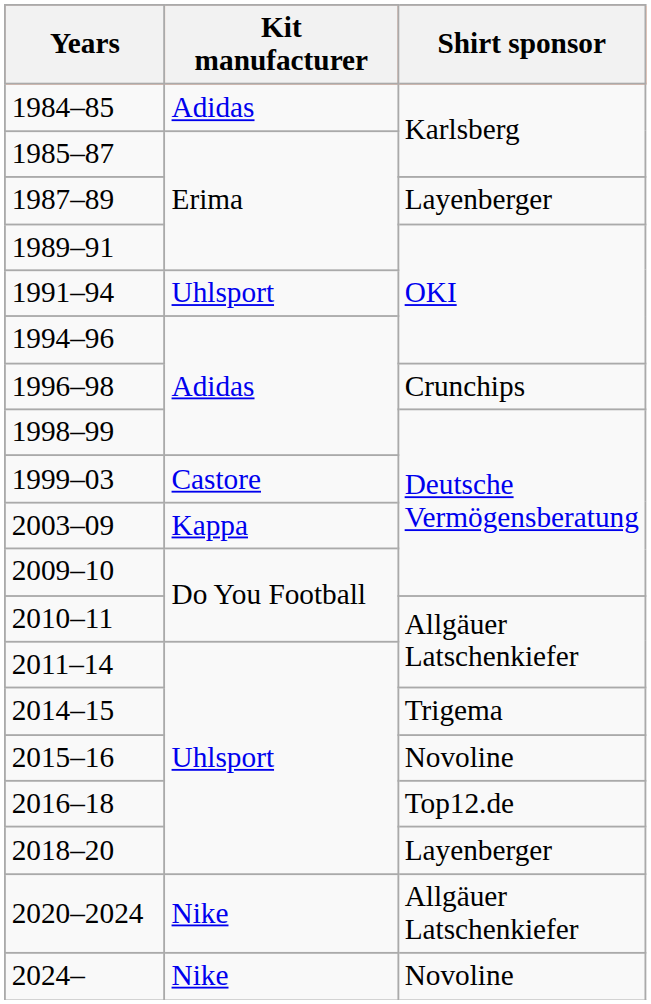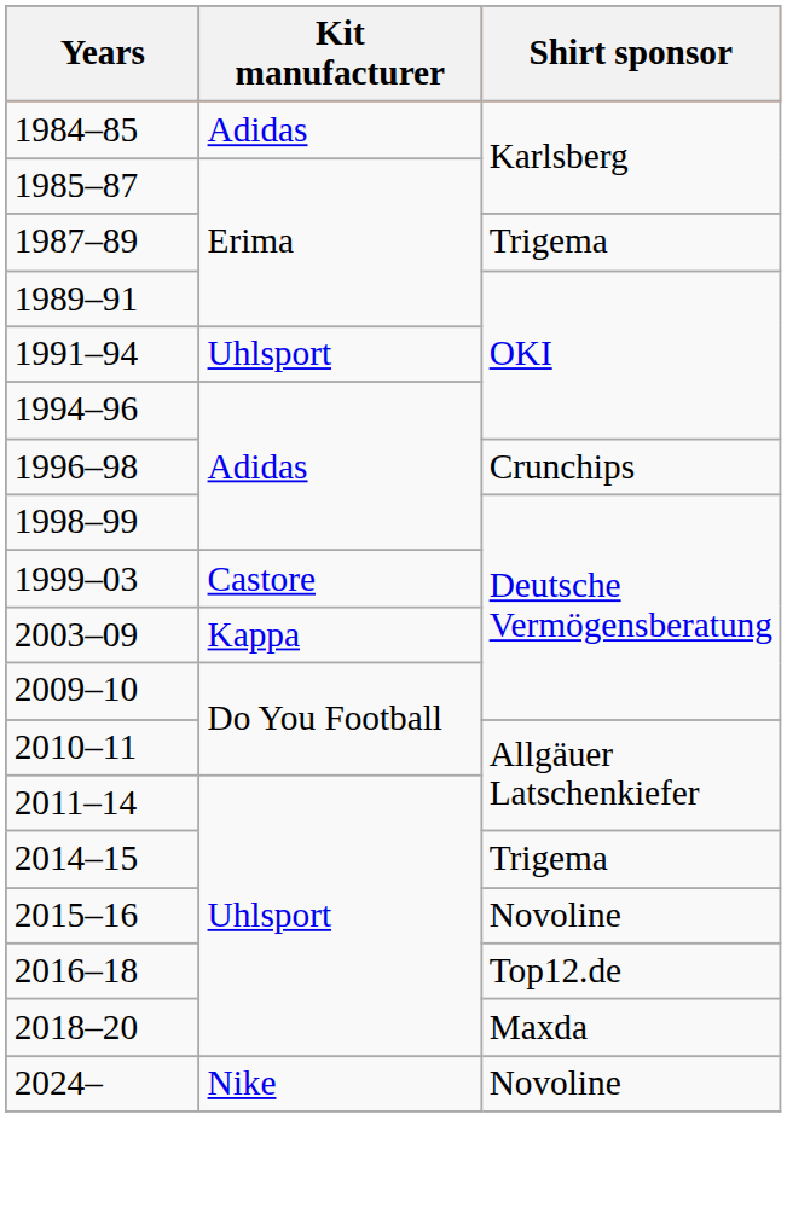1987–89 | Shirt sponsor: Layenberger -> Trigema
2018–20 | Shirt sponsor: Layenberger -> Maxda
- row: 2020–2024 | Nike | Allgäuer Latschenkiefer
